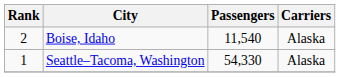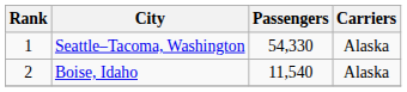rows swapped: Seattle–Tacoma, Washington <-> Boise, Idaho
